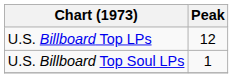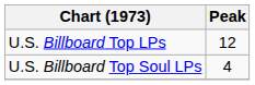U.S. Billboard Top Soul LPs | Peak: 1 -> 4
